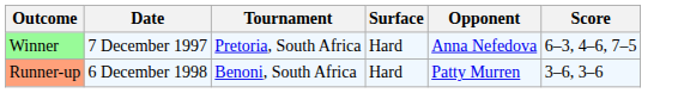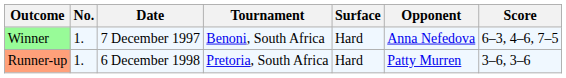+ column: No. | 1. | 1.
Winner | Tournament: Pretoria, South Africa -> Benoni, South Africa
Runner-up | Tournament: Benoni, South Africa -> Pretoria, South Africa
